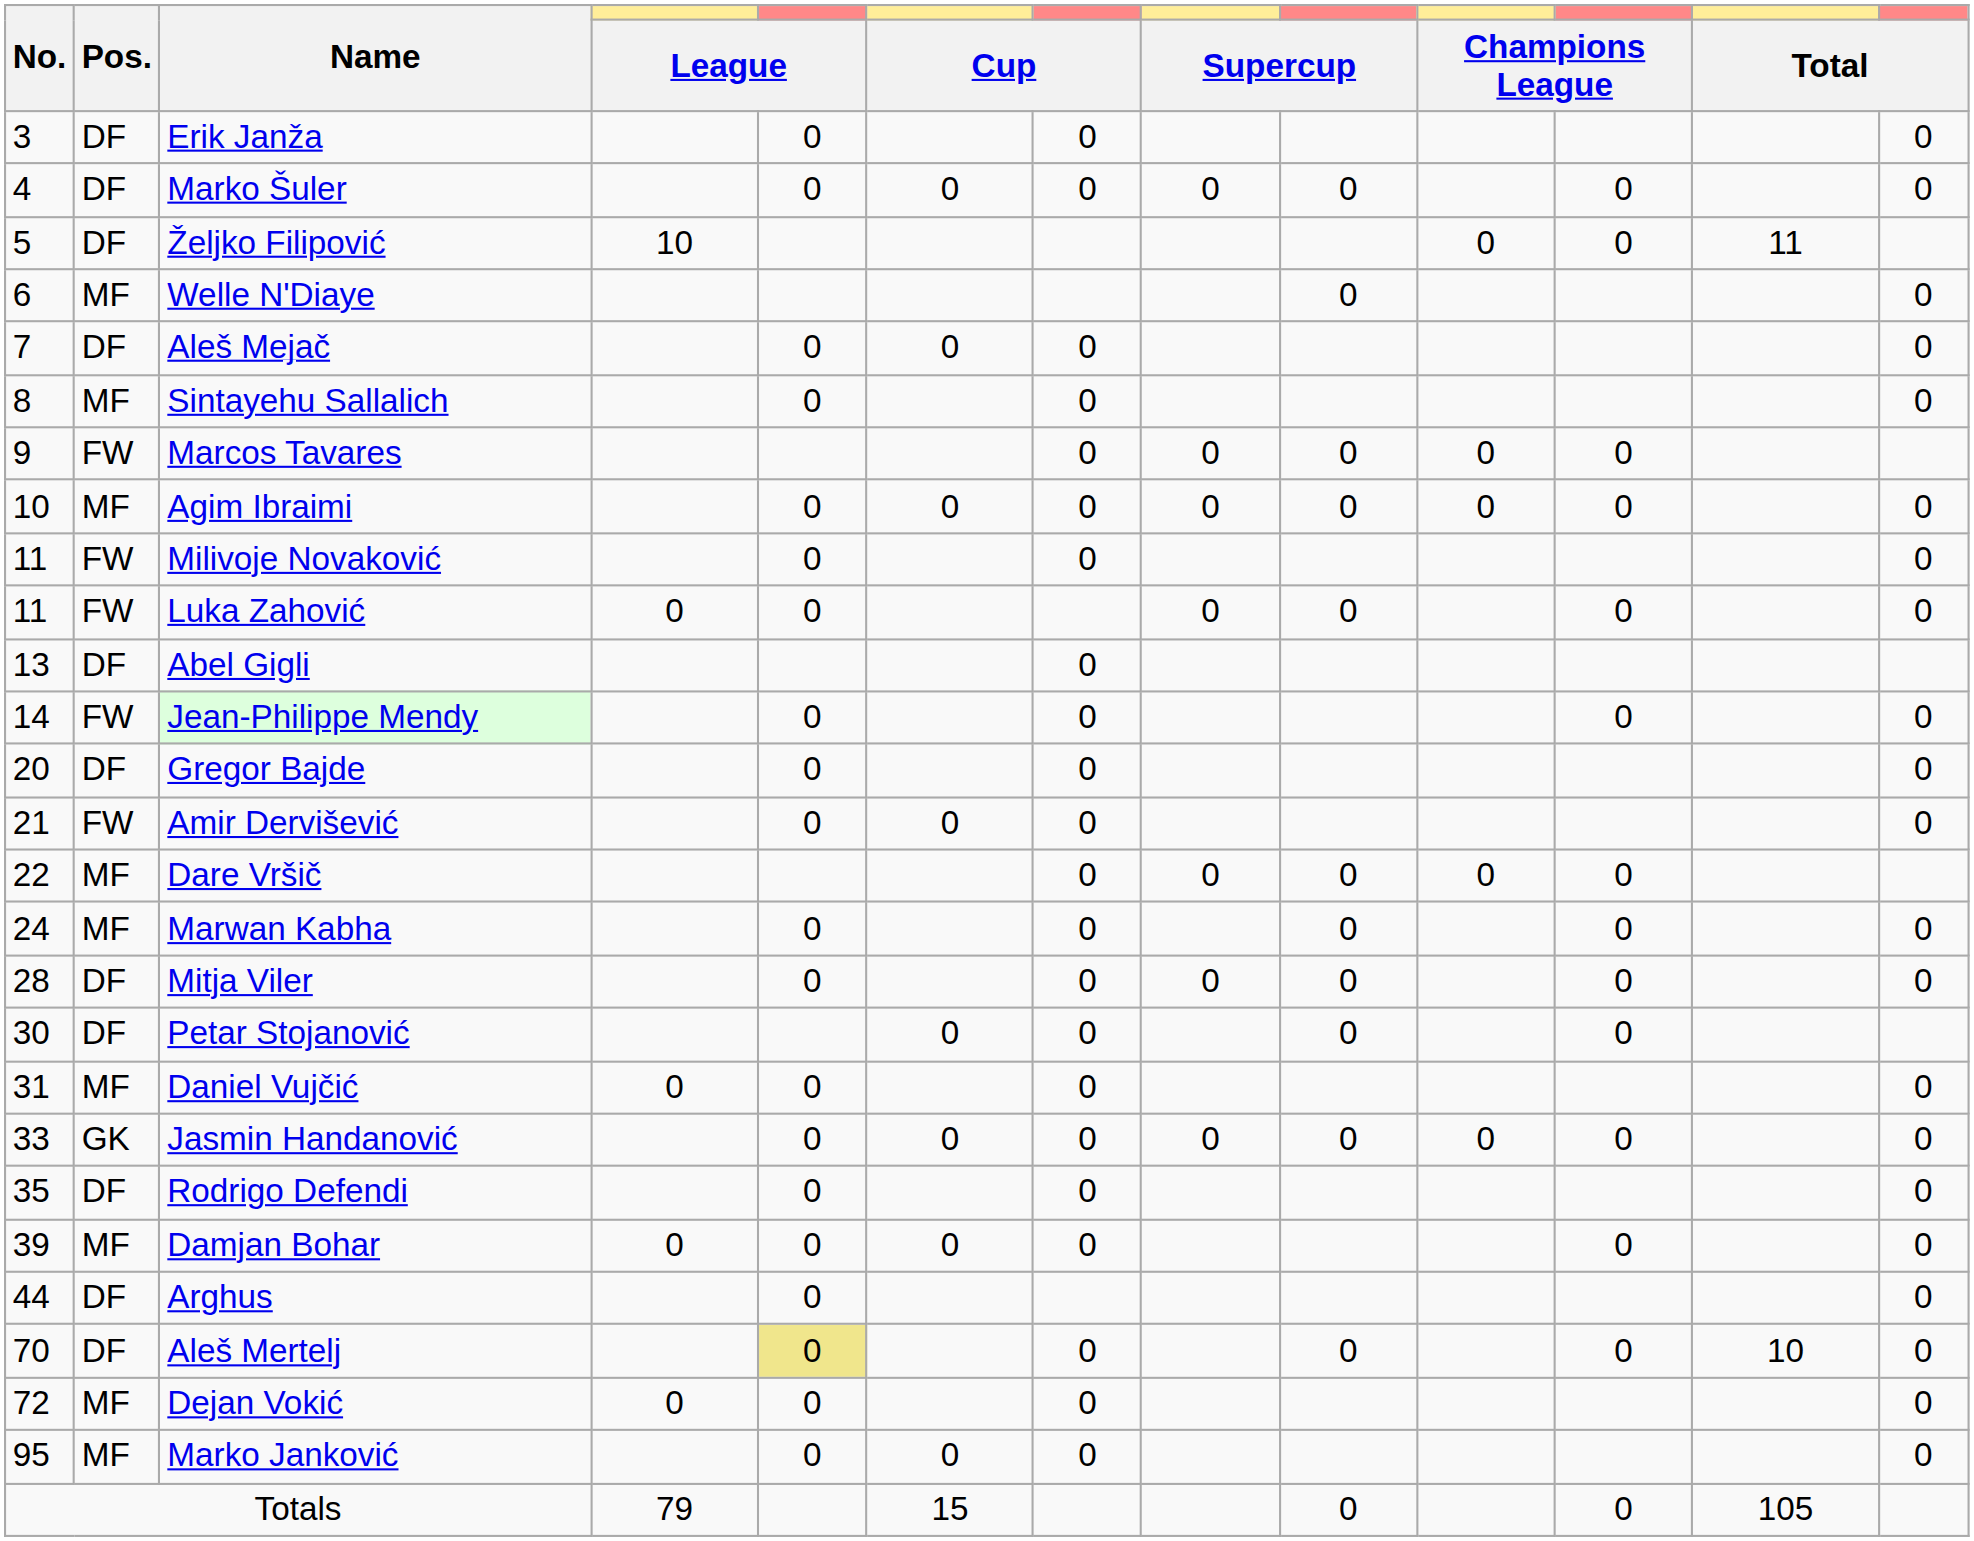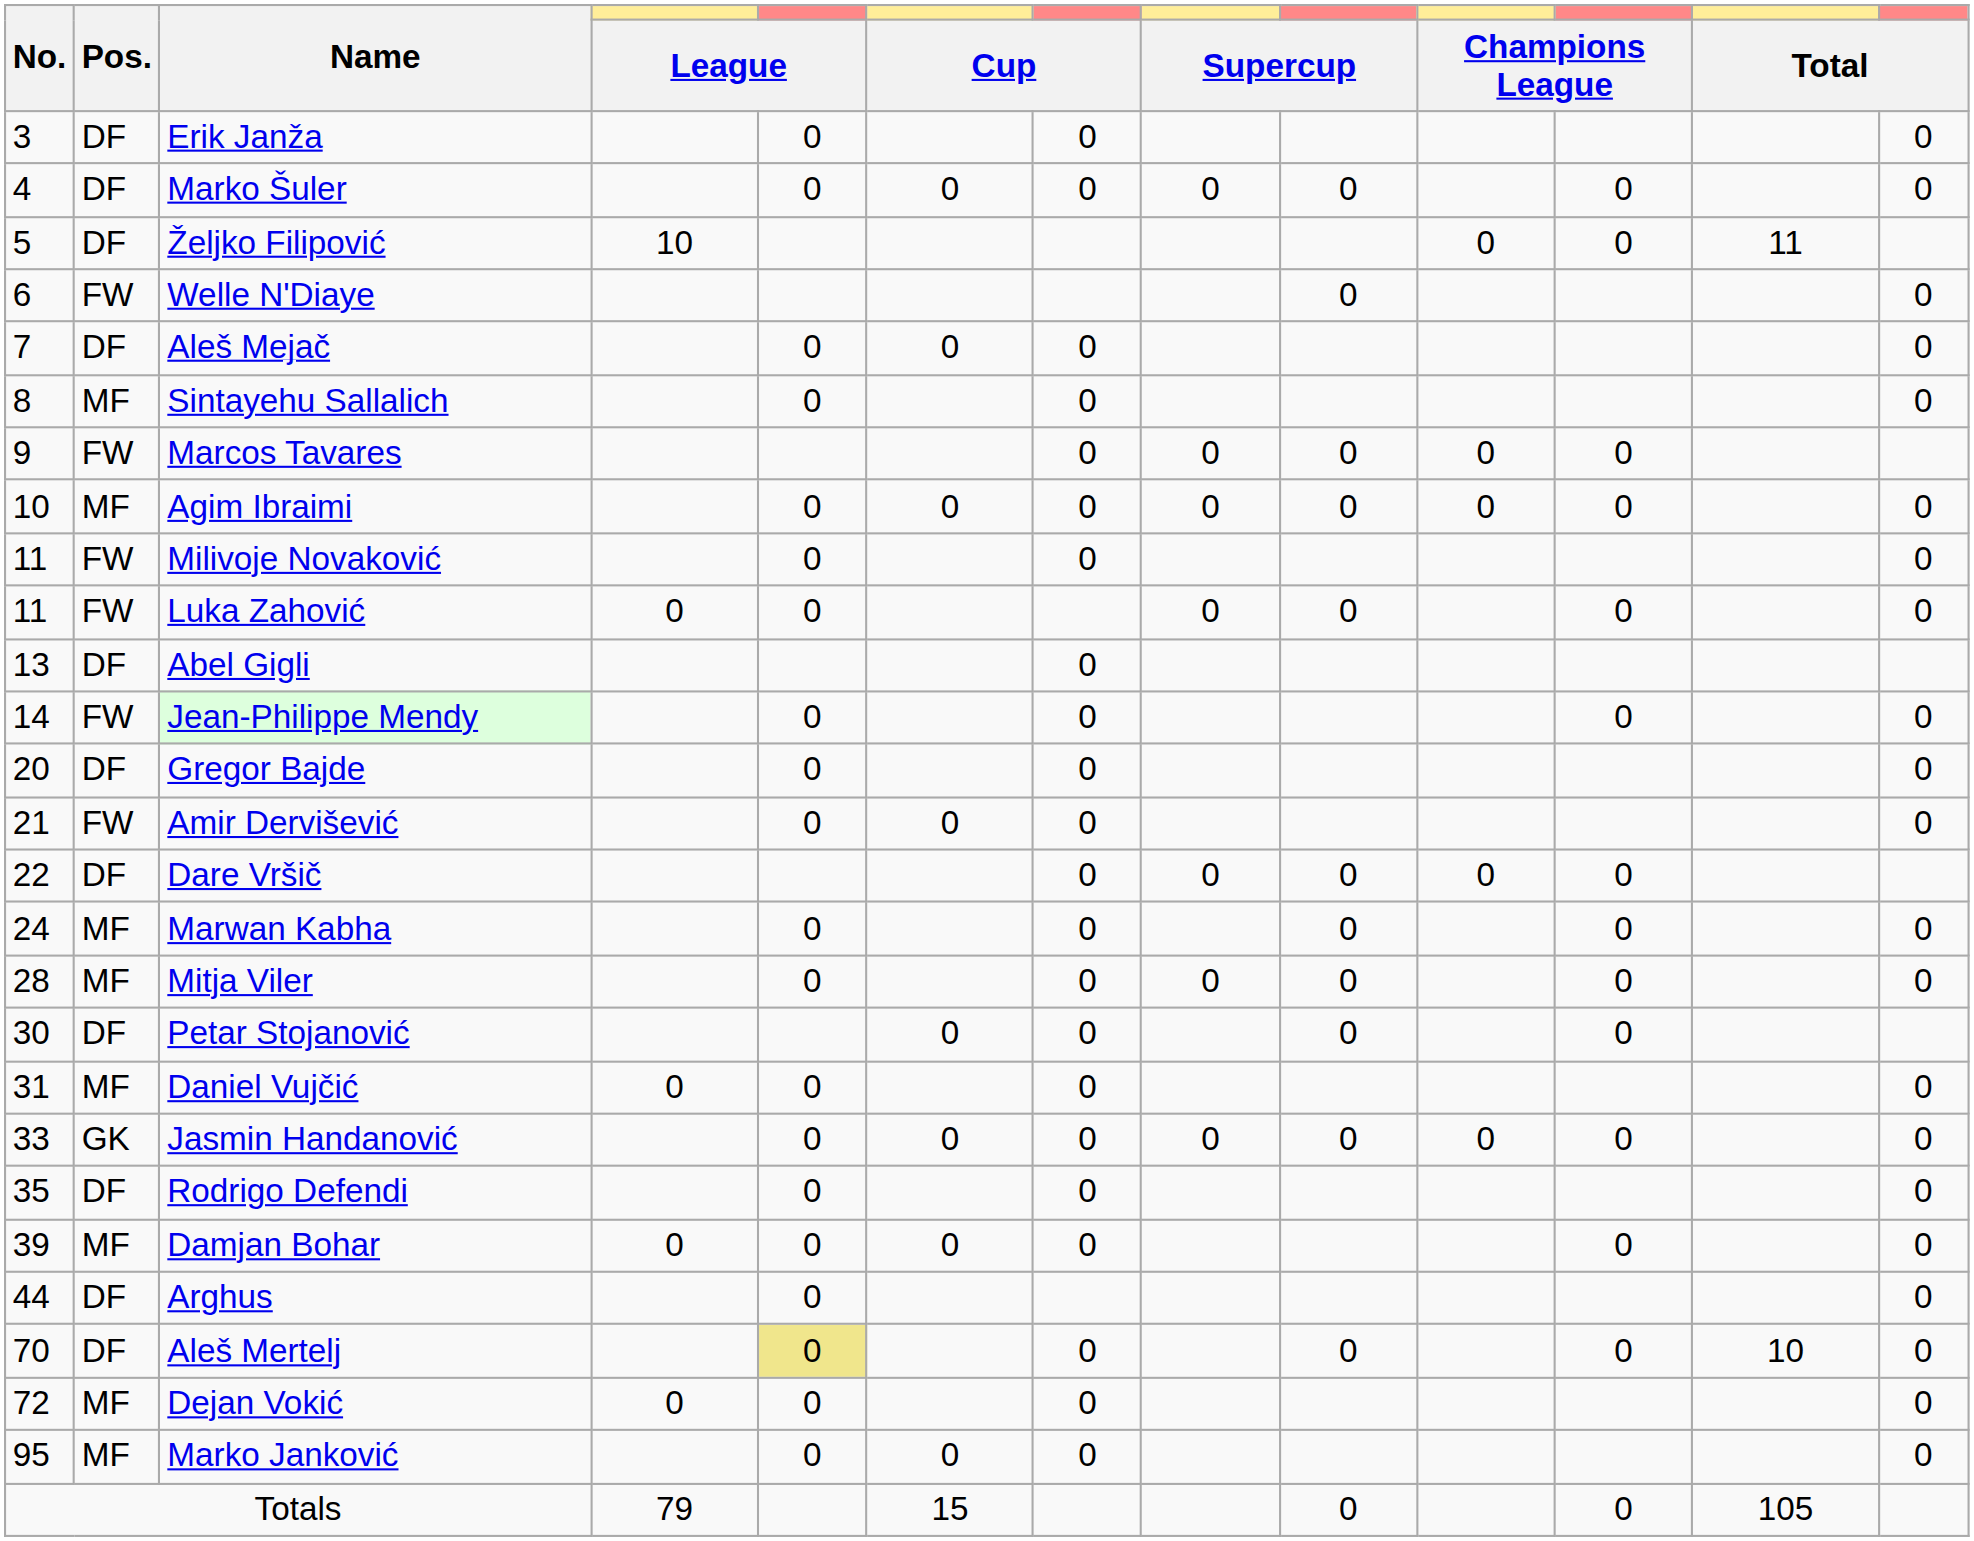Welle N'Diaye | Pos.: MF -> FW
Dare Vršič | Pos.: MF -> DF
Mitja Viler | Pos.: DF -> MF
